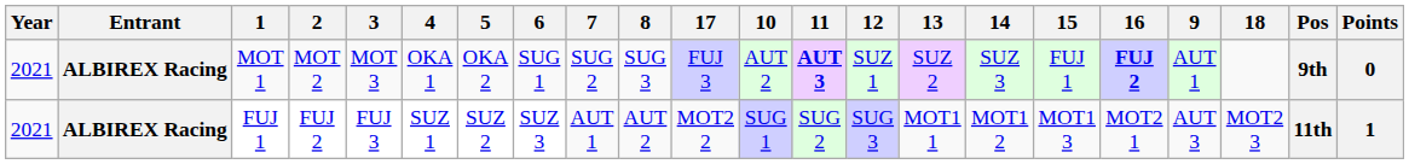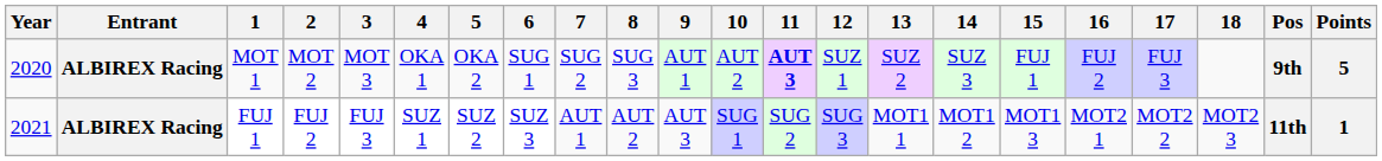columns swapped: 9 <-> 17
MOT 1 | Year: 2021 -> 2020
MOT 1 | 16: bold -> normal
MOT 1 | Points: 0 -> 5
